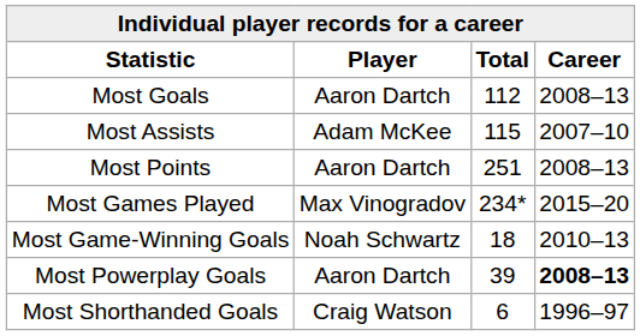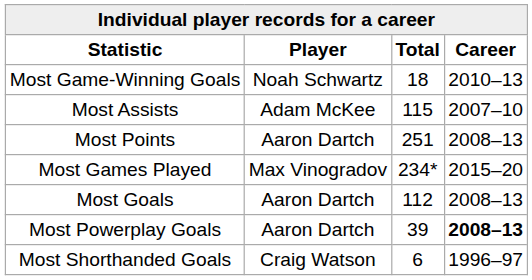rows swapped: Most Goals <-> Most Game-Winning Goals
